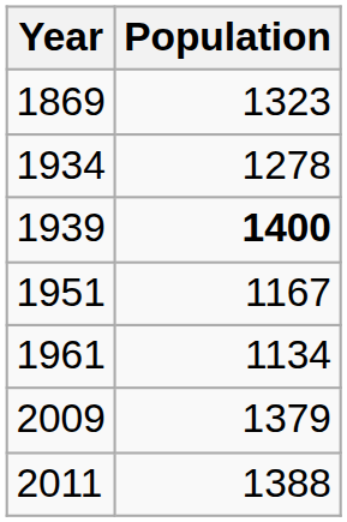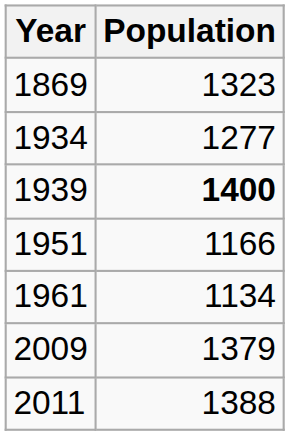1934 | Population: 1278 -> 1277
1951 | Population: 1167 -> 1166
